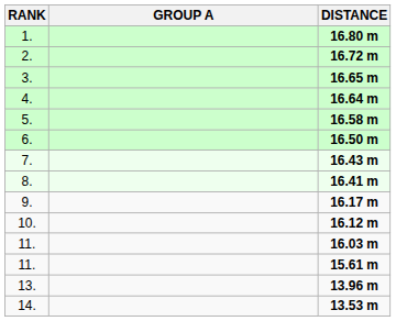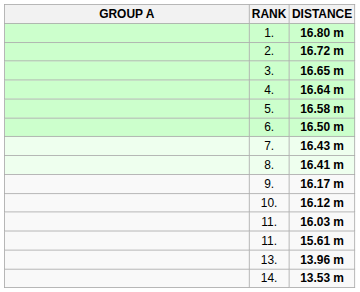columns swapped: RANK <-> GROUP A
